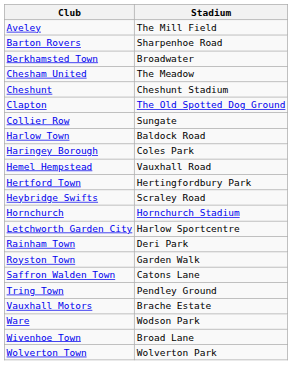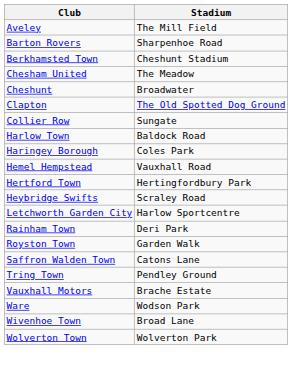Berkhamsted Town | Stadium: Broadwater -> Cheshunt Stadium
Cheshunt | Stadium: Cheshunt Stadium -> Broadwater
- row: Hornchurch | Hornchurch Stadium
